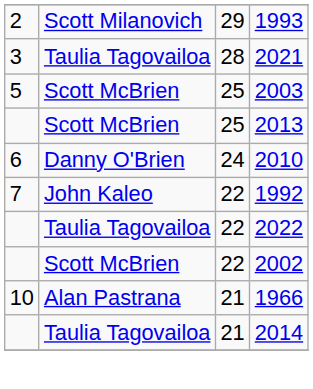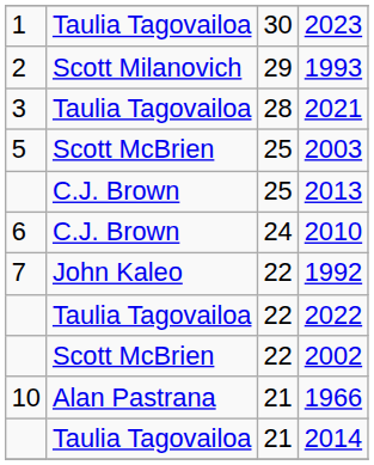+ row: 1 | Taulia Tagovailoa | 30 | 2023
2013 | column 2: Scott McBrien -> C.J. Brown
2010 | column 2: Danny O'Brien -> C.J. Brown
